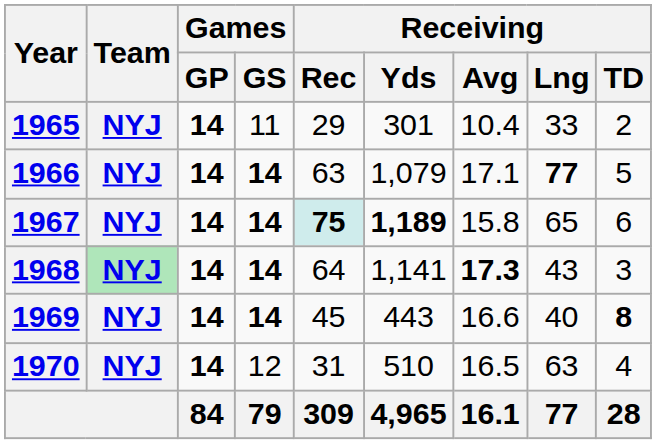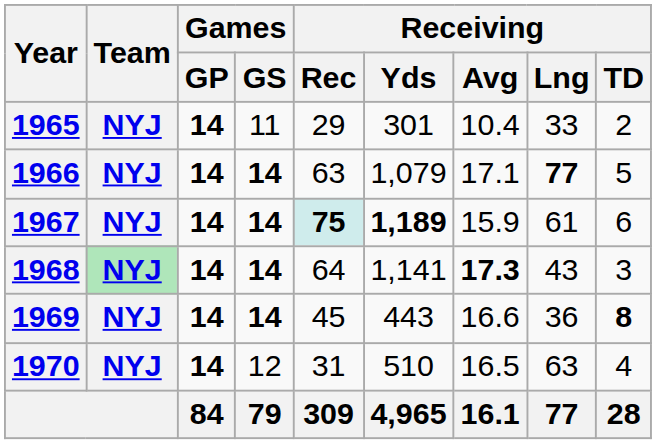1967 | Receiving / Avg: 15.8 -> 15.9
1967 | Receiving / Lng: 65 -> 61
1969 | Receiving / Lng: 40 -> 36
